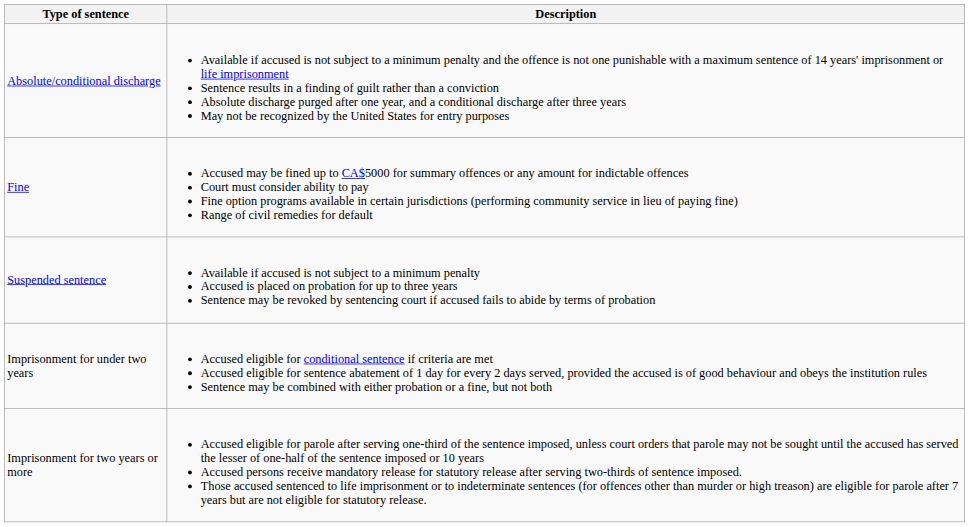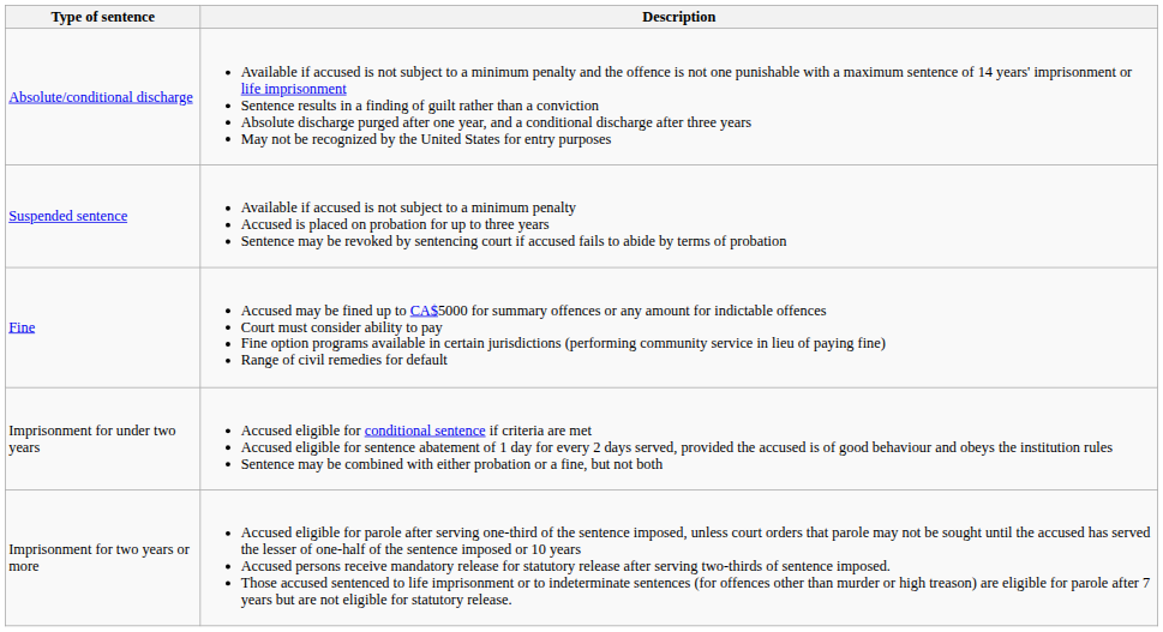rows swapped: Suspended sentence <-> Fine
